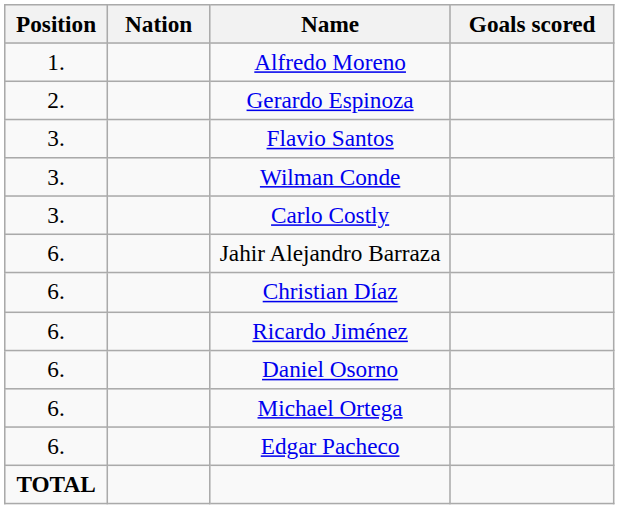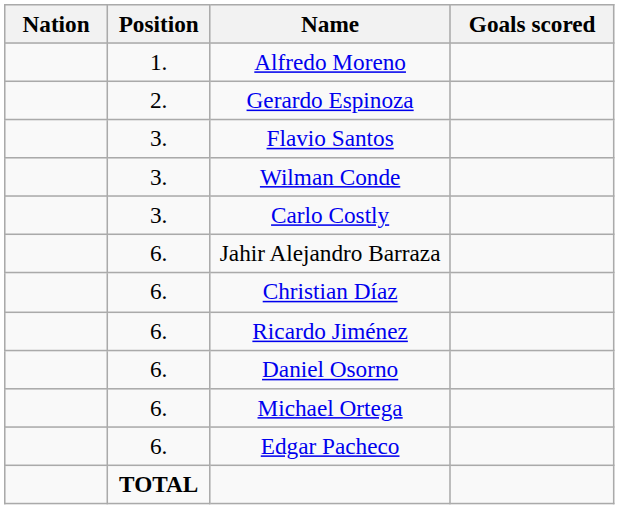columns swapped: Position <-> Nation
